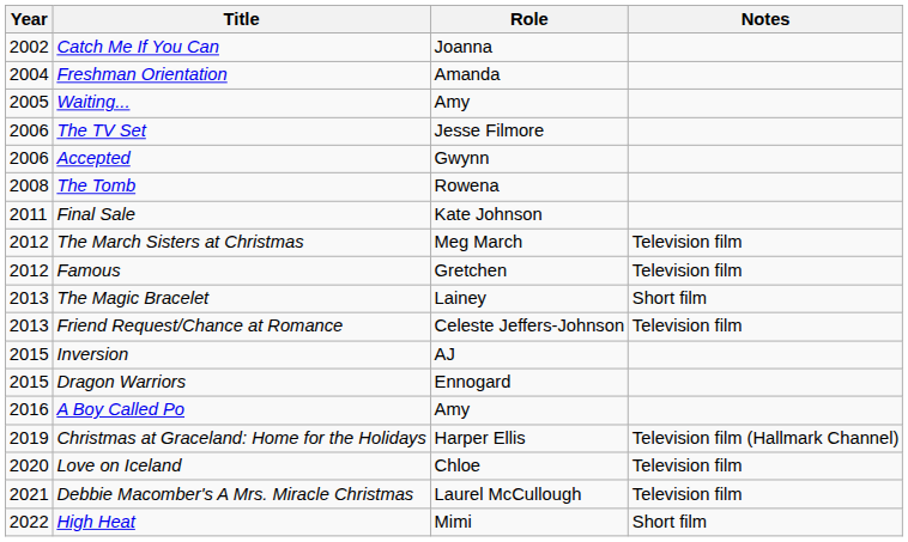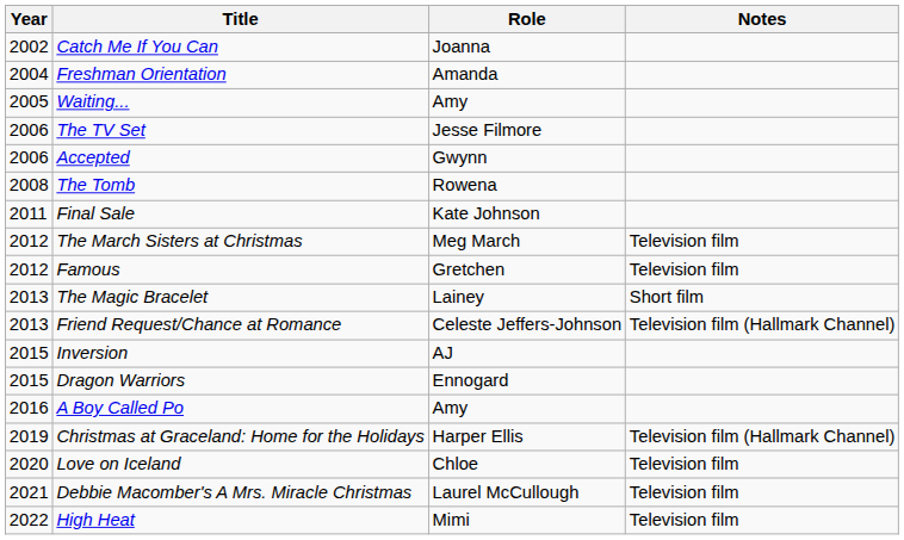Friend Request/Chance at Romance | Notes: Television film -> Television film (Hallmark Channel)
High Heat | Notes: Short film -> Television film
